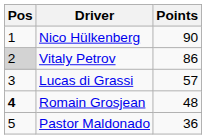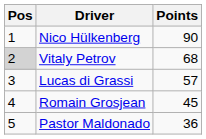Vitaly Petrov | Points: 86 -> 68
Romain Grosjean | Pos: bold -> normal
Romain Grosjean | Points: 48 -> 45
